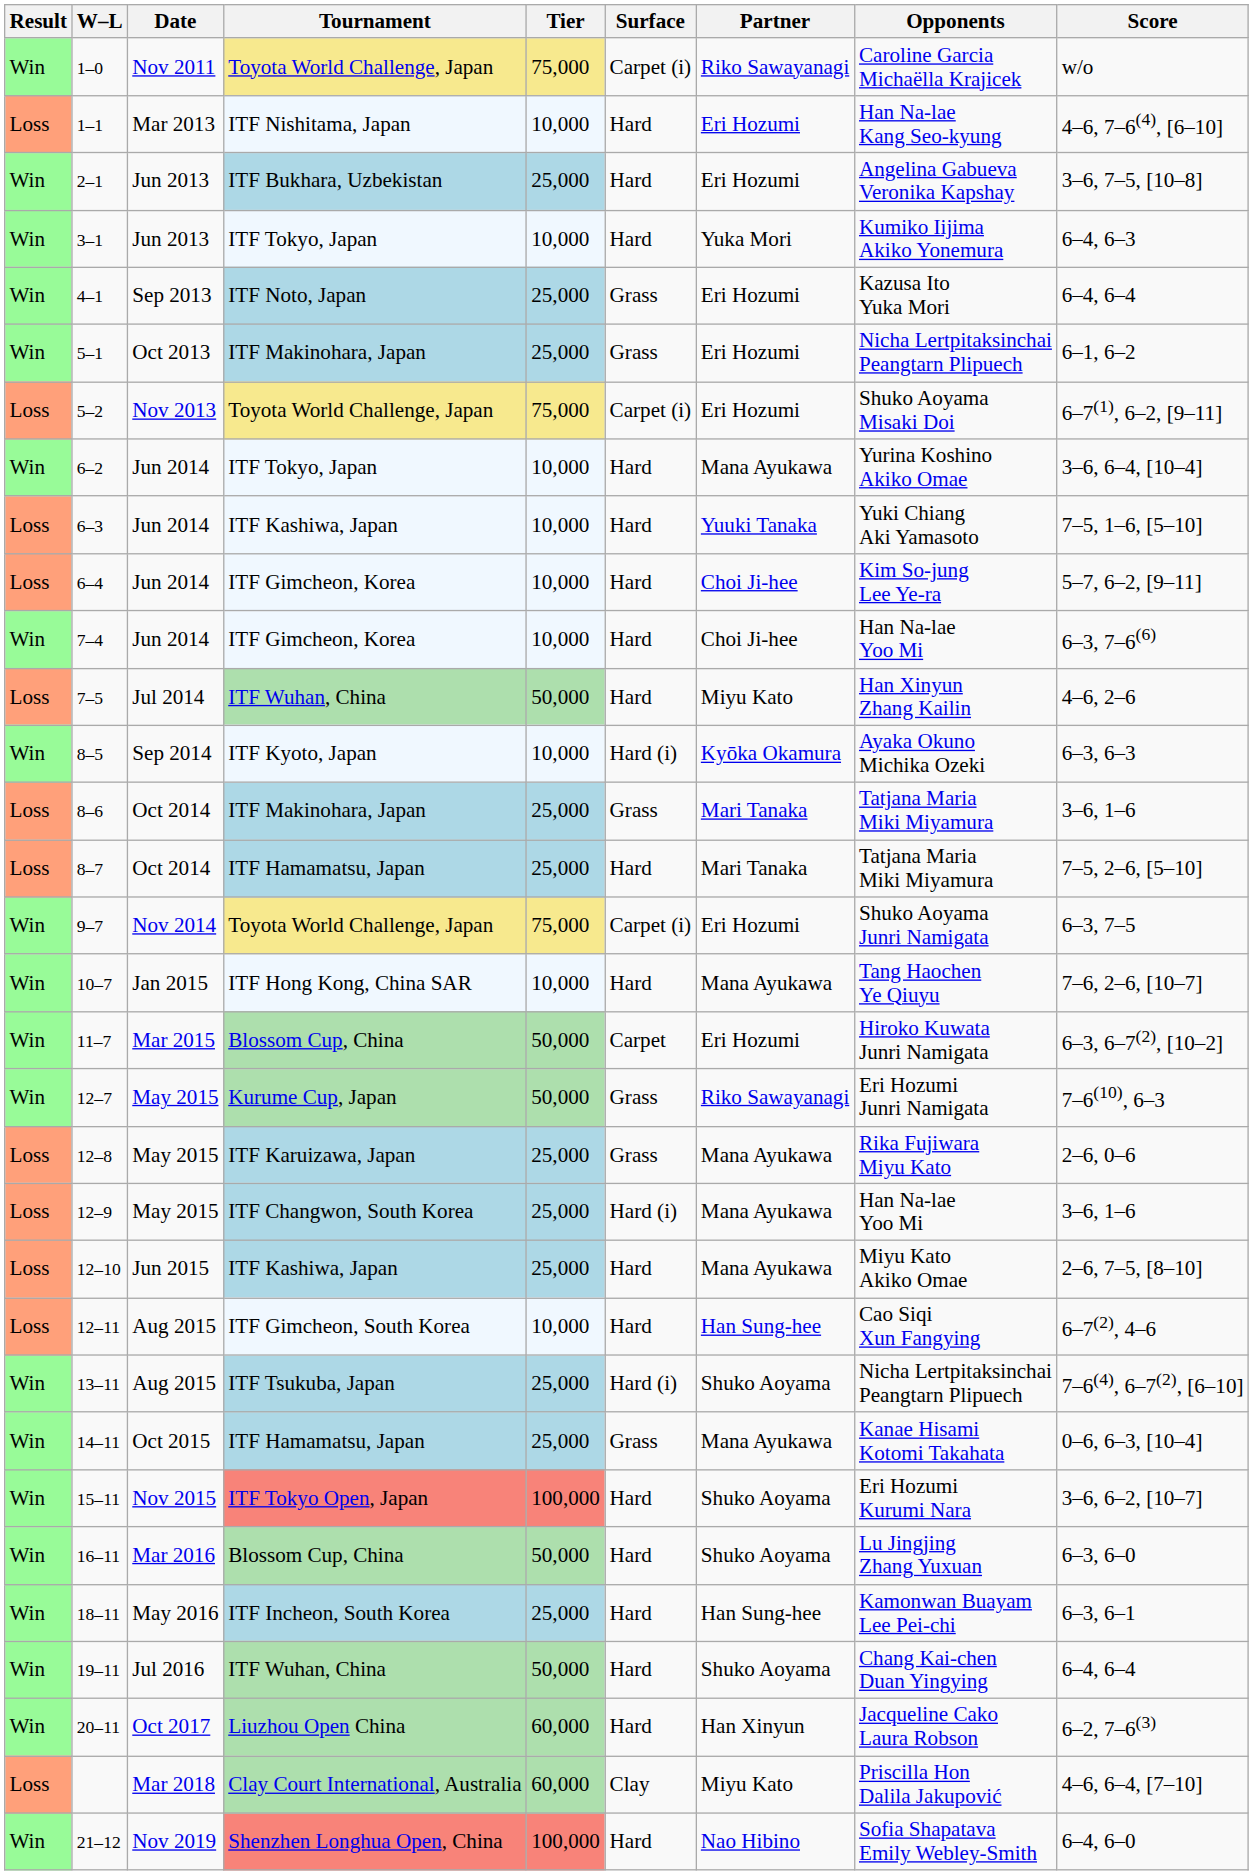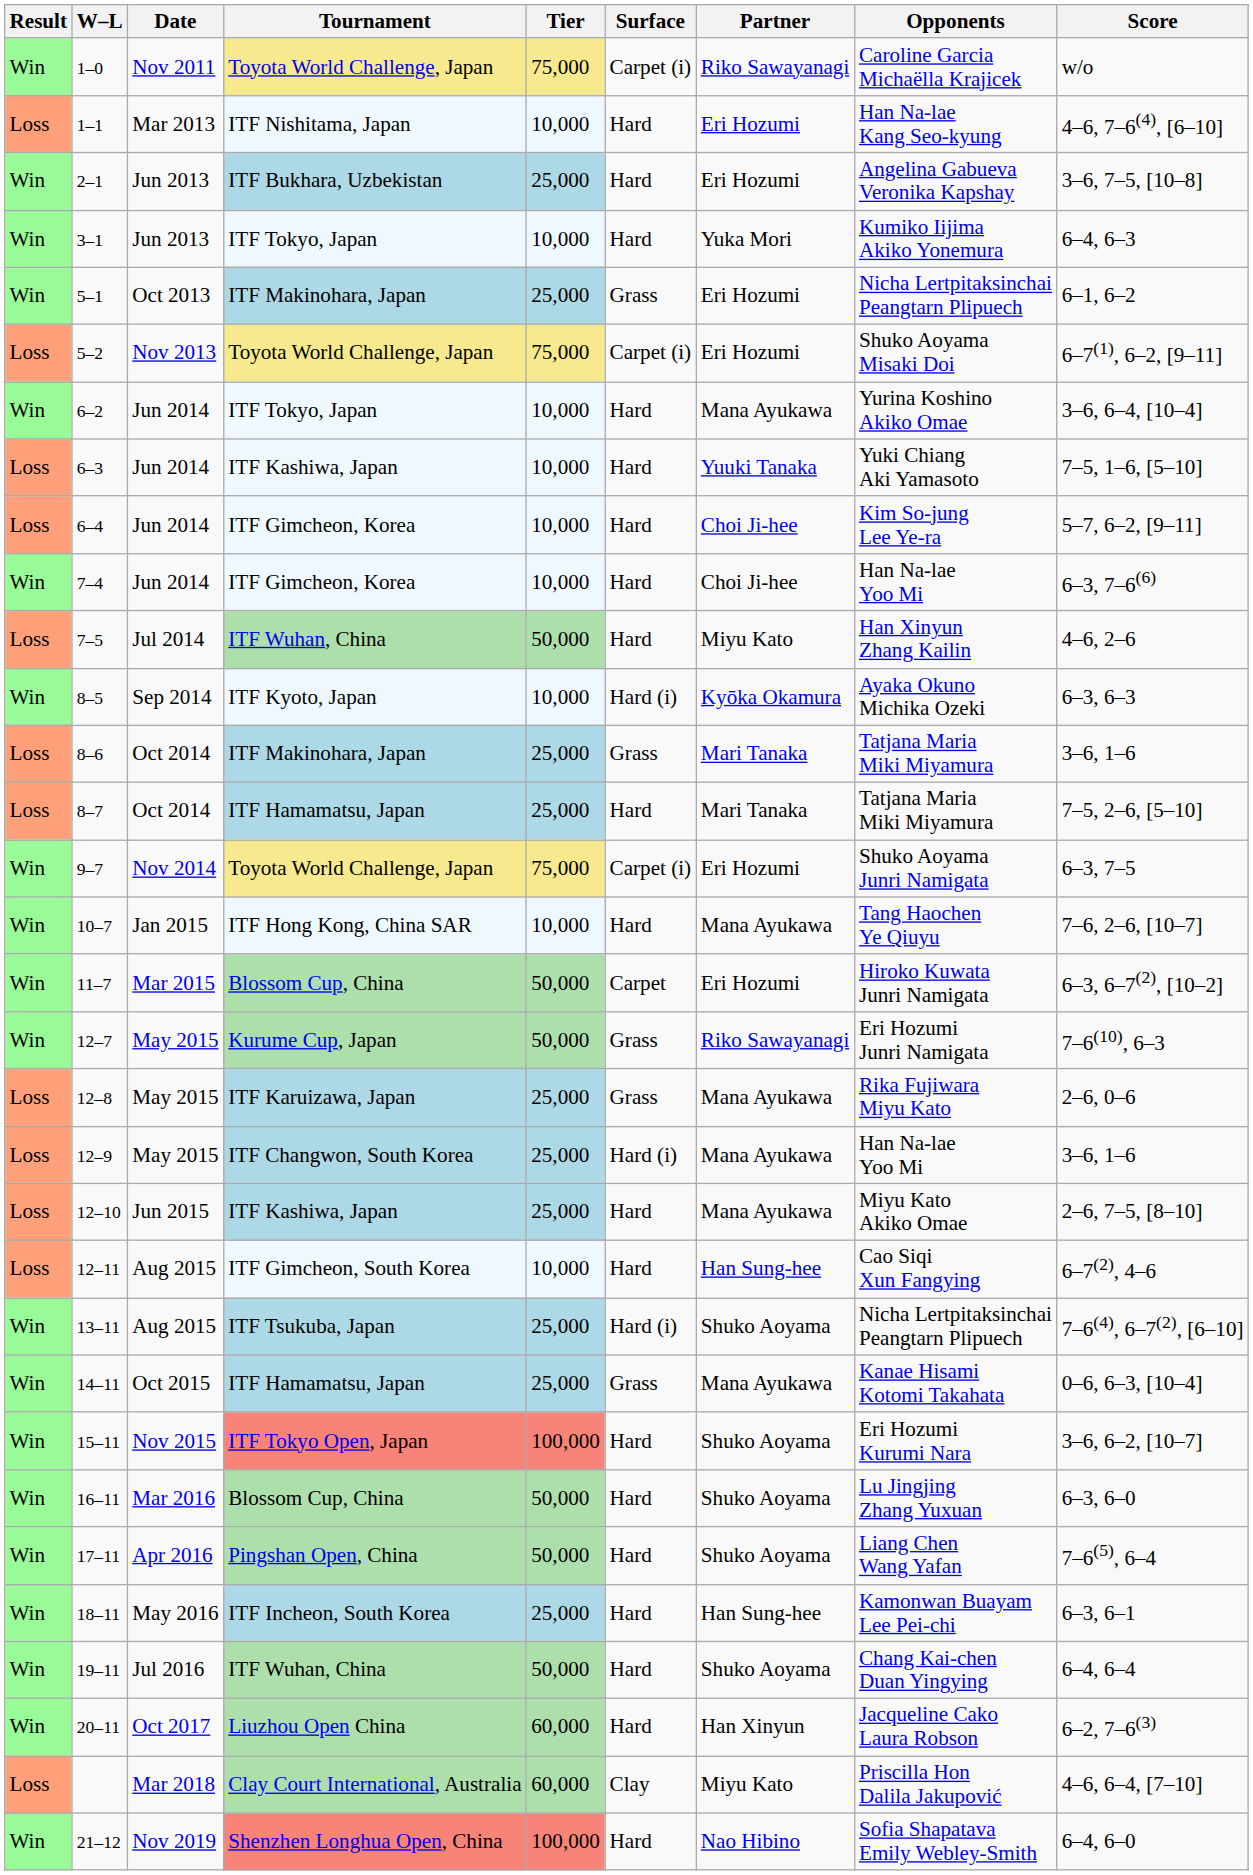- row: Win | 4–1 | Sep 2013 | ITF Noto, Japan | 25,000 | Grass | Eri Hozumi | Kazusa Ito Yuka Mori | 6–4, 6–4
+ row: Win | 17–11 | Apr 2016 | Pingshan Open, China | 50,000 | Hard | Shuko Aoyama | Liang Chen Wang Yafan | 7–6(5), 6–4
